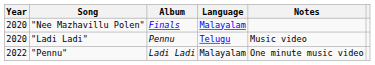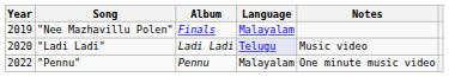"Nee Mazhavillu Polen" | Year: 2020 -> 2019
"Ladi Ladi" | Album: Pennu -> Ladi Ladi
"Ladi Ladi" | Language: no background -> lavender background
"Pennu" | Album: Ladi Ladi -> Pennu
